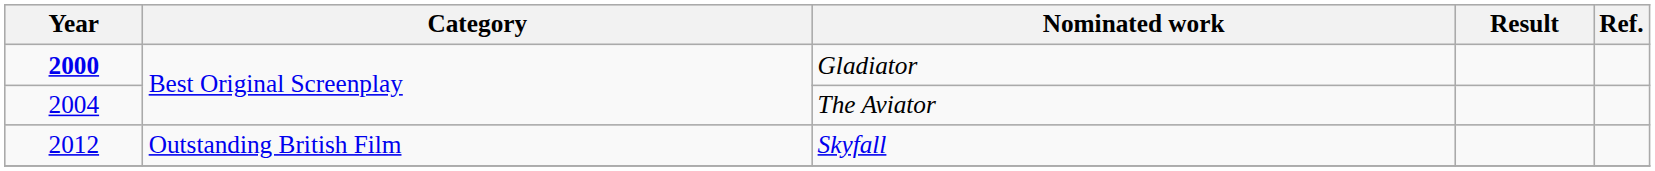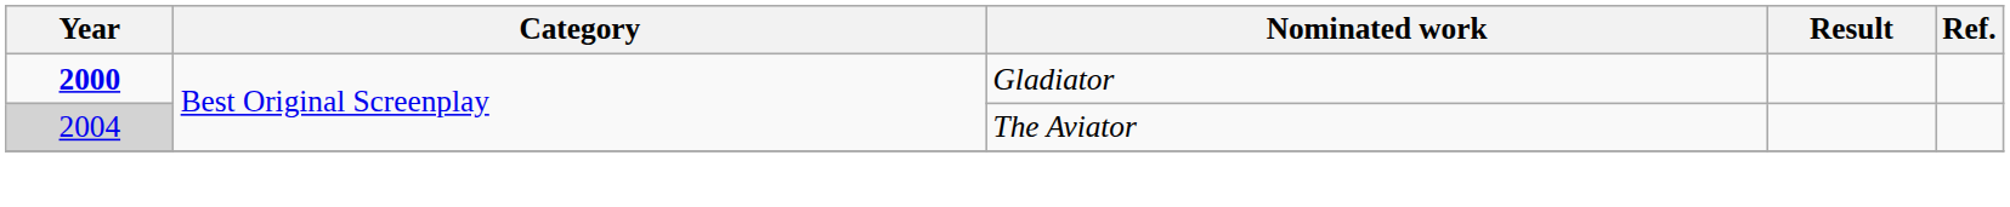The Aviator | Year: no background -> lightgrey background
- row: 2012 | Outstanding British Film | Skyfall
